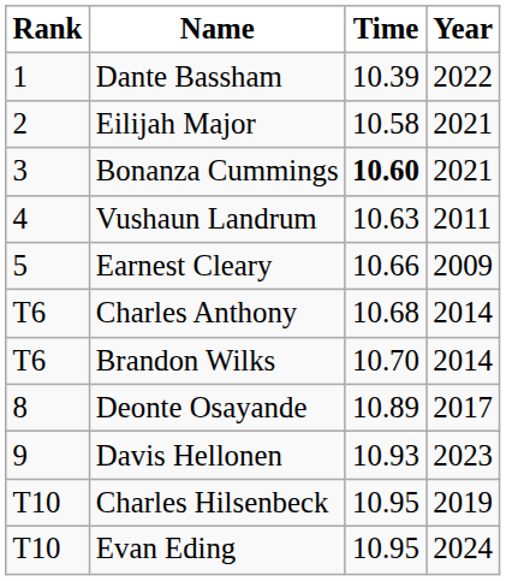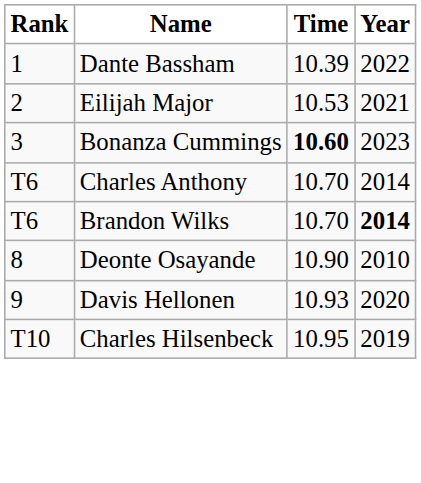Eilijah Major | Time: 10.58 -> 10.53
Bonanza Cummings | Year: 2021 -> 2023
- row: 4 | Vushaun Landrum | 10.63 | 2011
- row: 5 | Earnest Cleary | 10.66 | 2009
Charles Anthony | Time: 10.68 -> 10.70
Brandon Wilks | Year: normal -> bold
Deonte Osayande | Time: 10.89 -> 10.90
Deonte Osayande | Year: 2017 -> 2010
Davis Hellonen | Year: 2023 -> 2020
- row: T10 | Evan Eding | 10.95 | 2024
